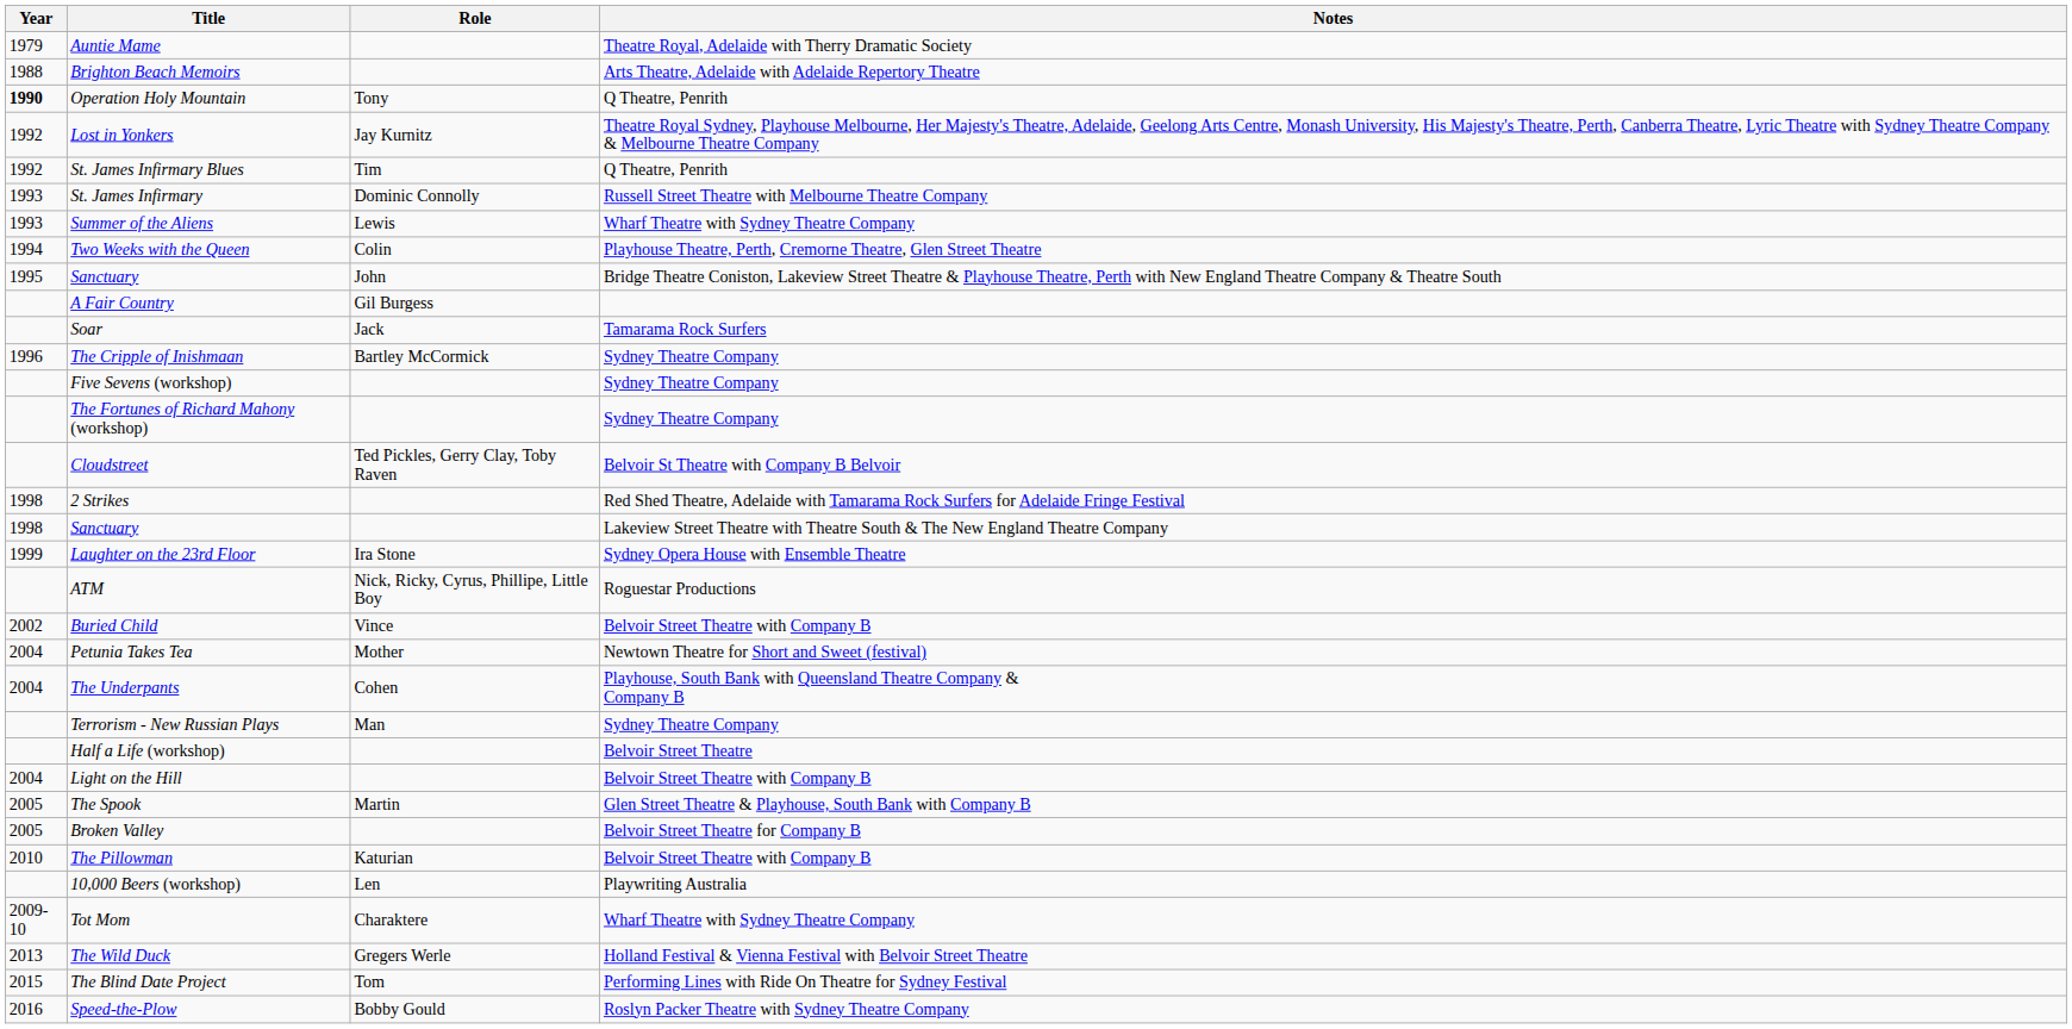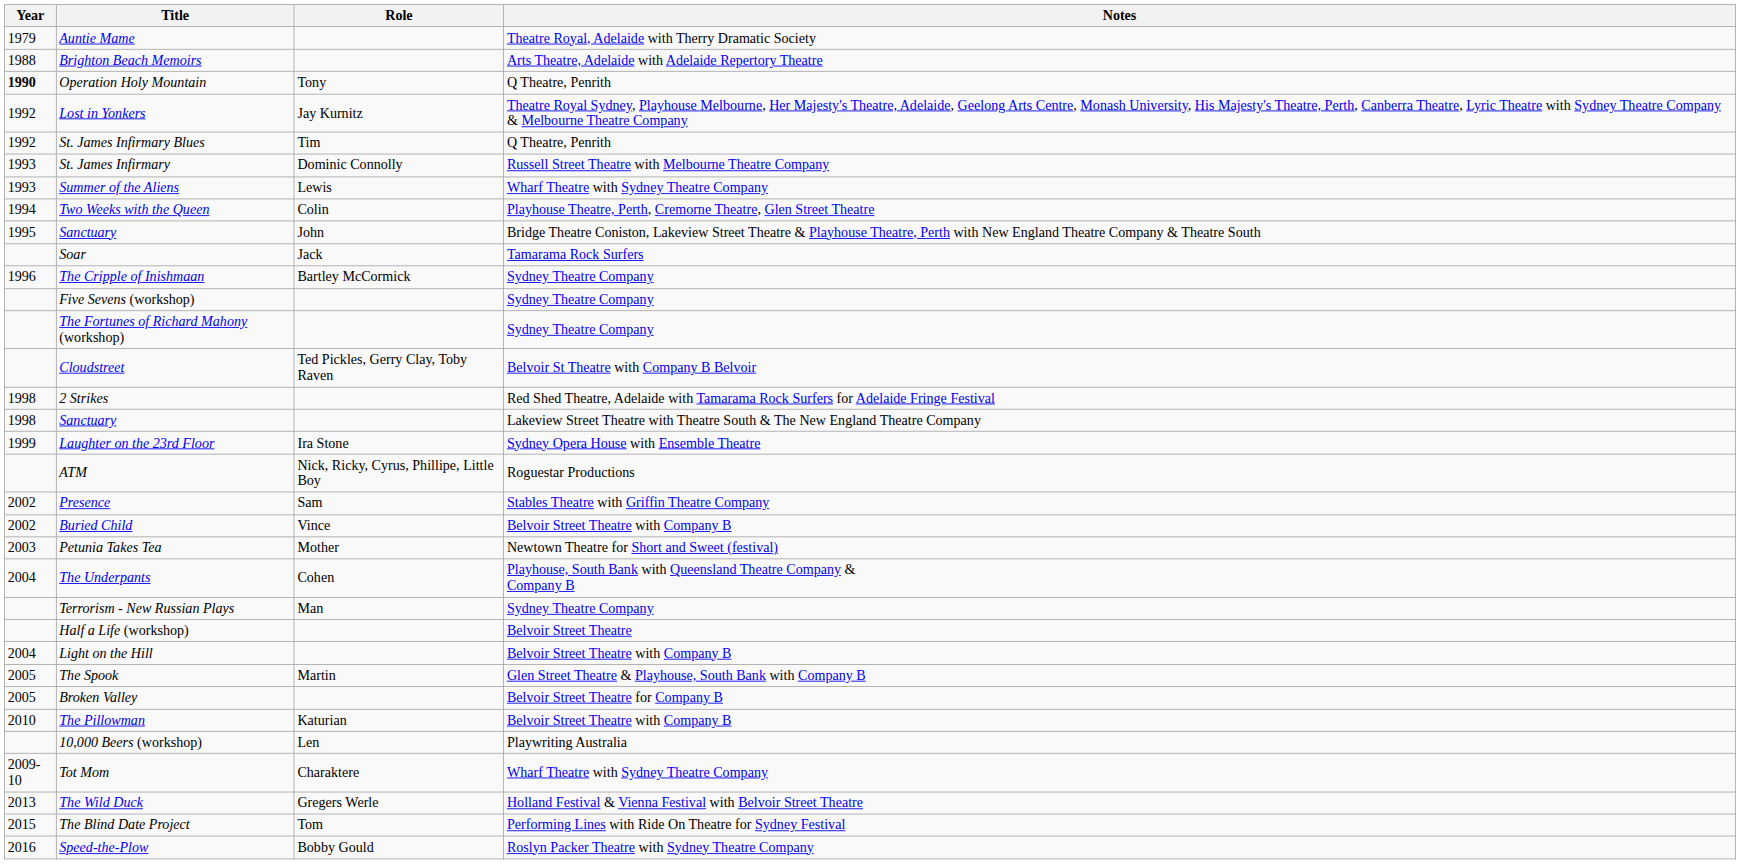- row: A Fair Country | Gil Burgess
+ row: 2002 | Presence | Sam | Stables Theatre with Griffin Theatre Company
Petunia Takes Tea | Year: 2004 -> 2003
